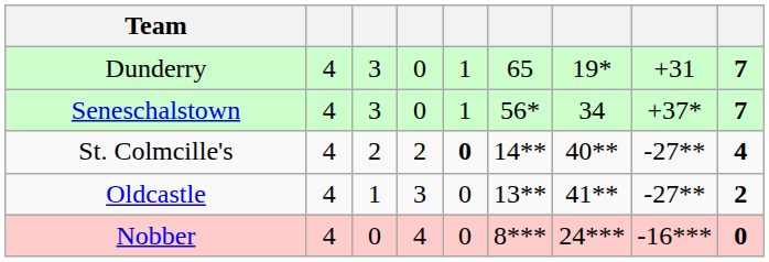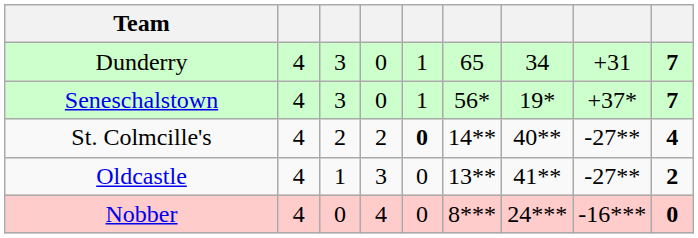Dunderry | column 7: 19* -> 34
Seneschalstown | column 7: 34 -> 19*
